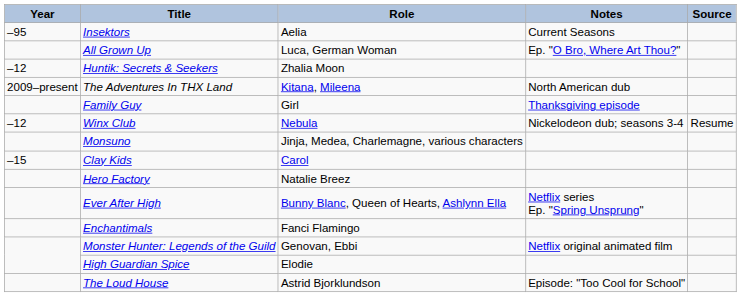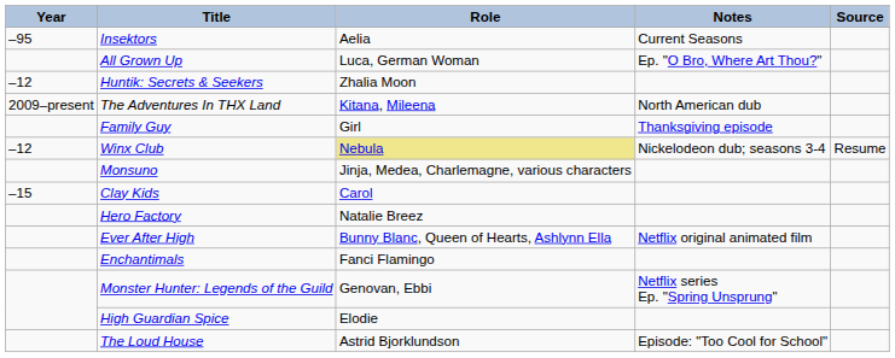Winx Club | Role: no background -> khaki background
Ever After High | Notes: Netflix series Ep. "Spring Unsprung" -> Netflix original animated film
Monster Hunter: Legends of the Guild | Notes: Netflix original animated film -> Netflix series Ep. "Spring Unsprung"
